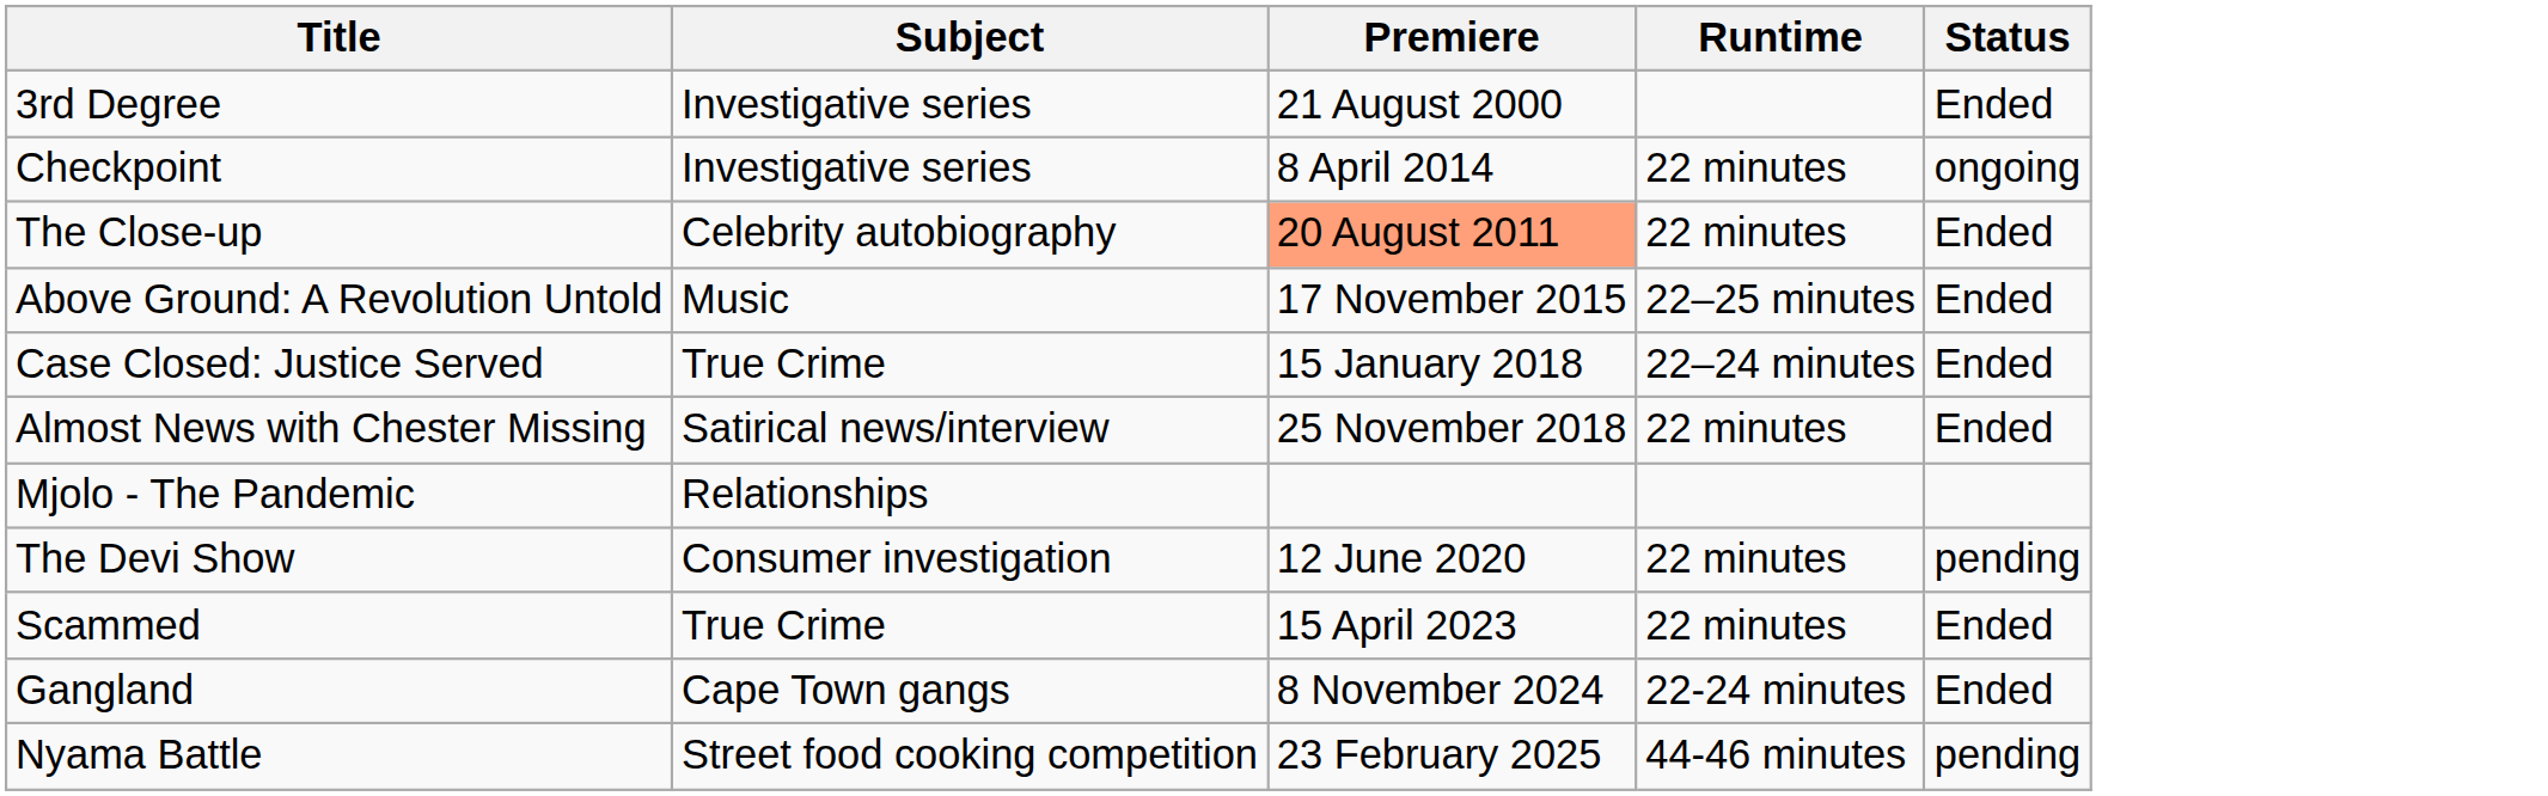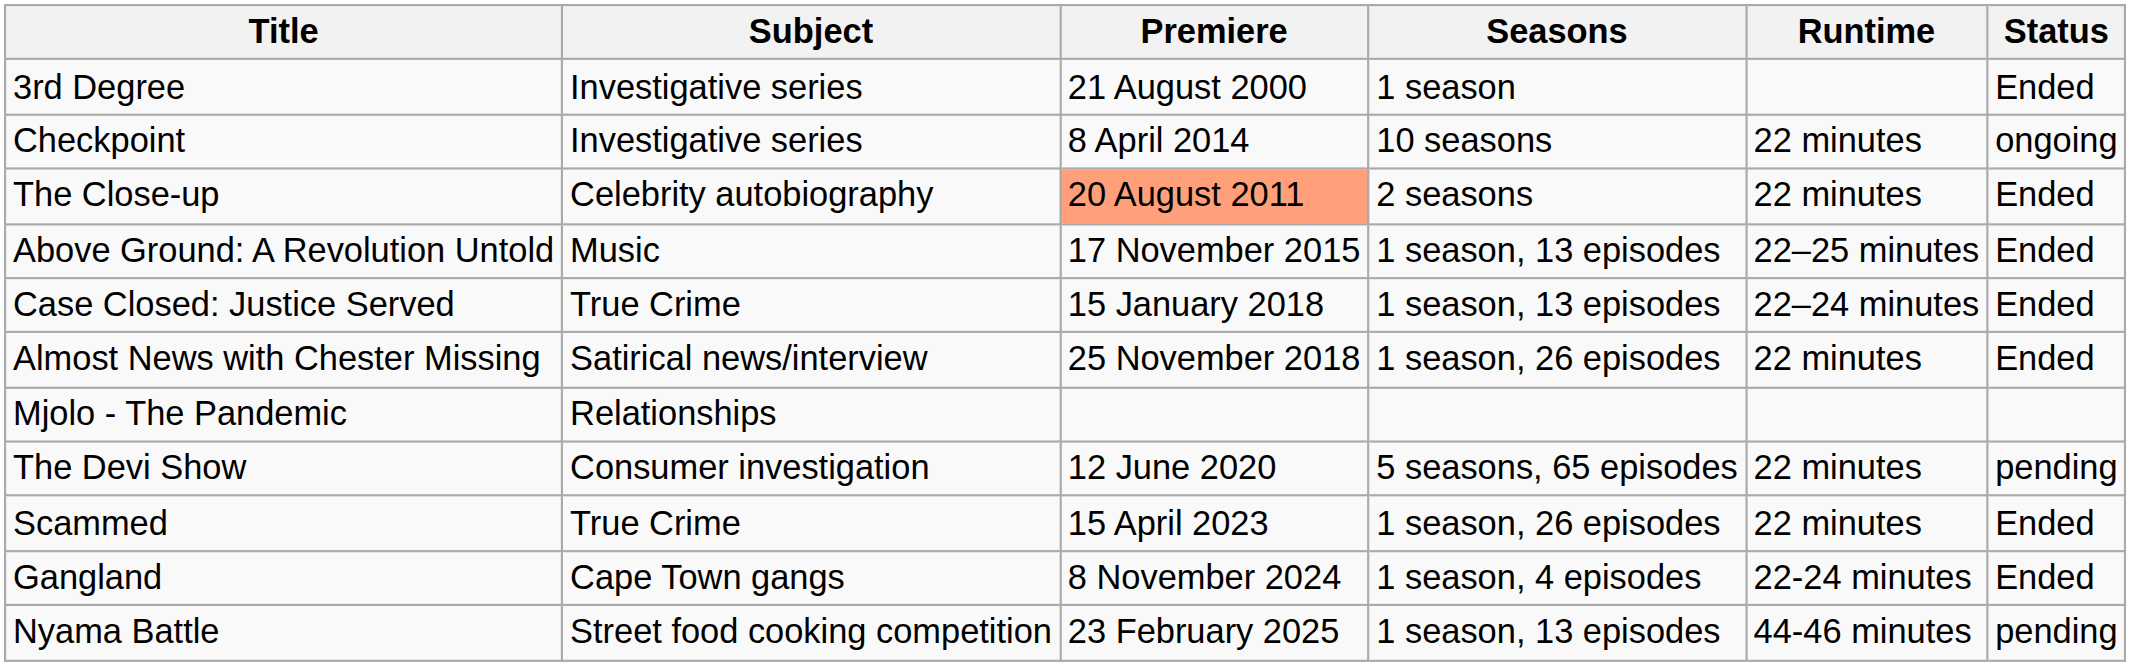+ column: Seasons | 1 season | 10 seasons | 2 seasons | 1 season, 13 episodes | 1 season, 13 episodes | 1 season, 26 episodes | 5 seasons, 65 episodes | 1 season, 26 episodes | 1 season, 4 episodes | 1 season, 13 episodes
